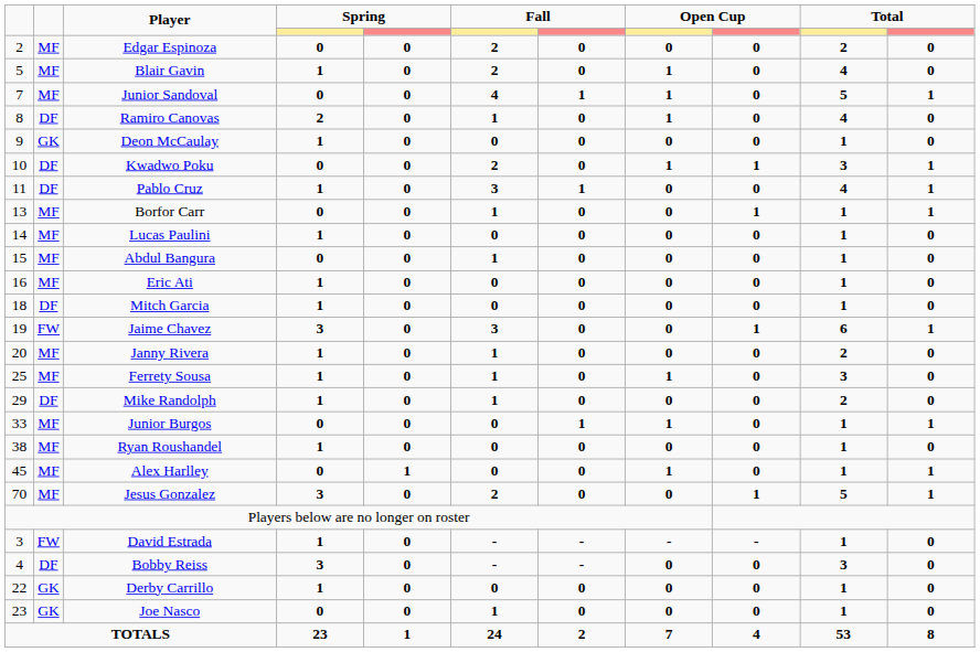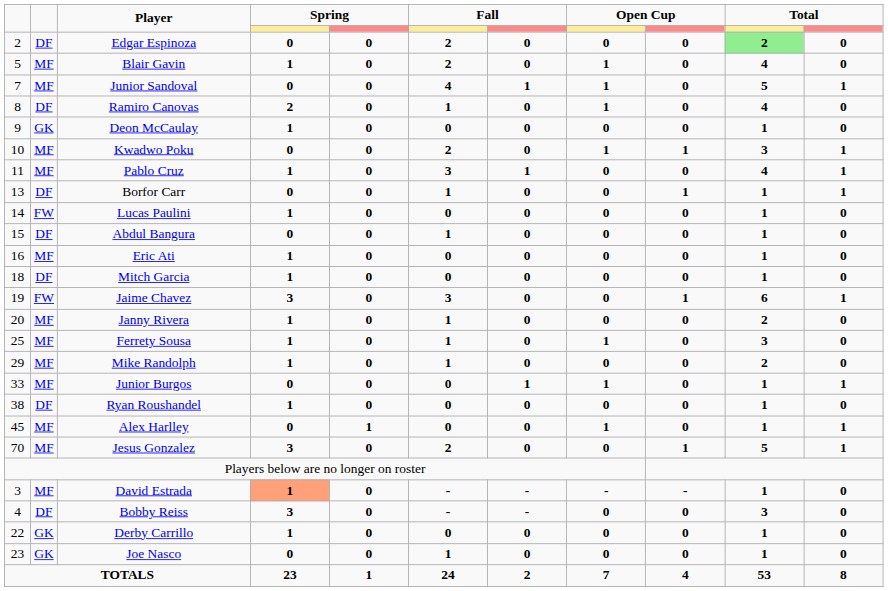Edgar Espinoza | column 2: MF -> DF
Edgar Espinoza | column 10: no background -> lightgreen background
Kwadwo Poku | column 2: DF -> MF
Pablo Cruz | column 2: DF -> MF
Borfor Carr | column 2: MF -> DF
Lucas Paulini | column 2: MF -> FW
Abdul Bangura | column 2: MF -> DF
Mike Randolph | column 2: DF -> MF
Ryan Roushandel | column 2: MF -> DF
David Estrada | column 2: FW -> MF
David Estrada | column 4: no background -> lightsalmon background
